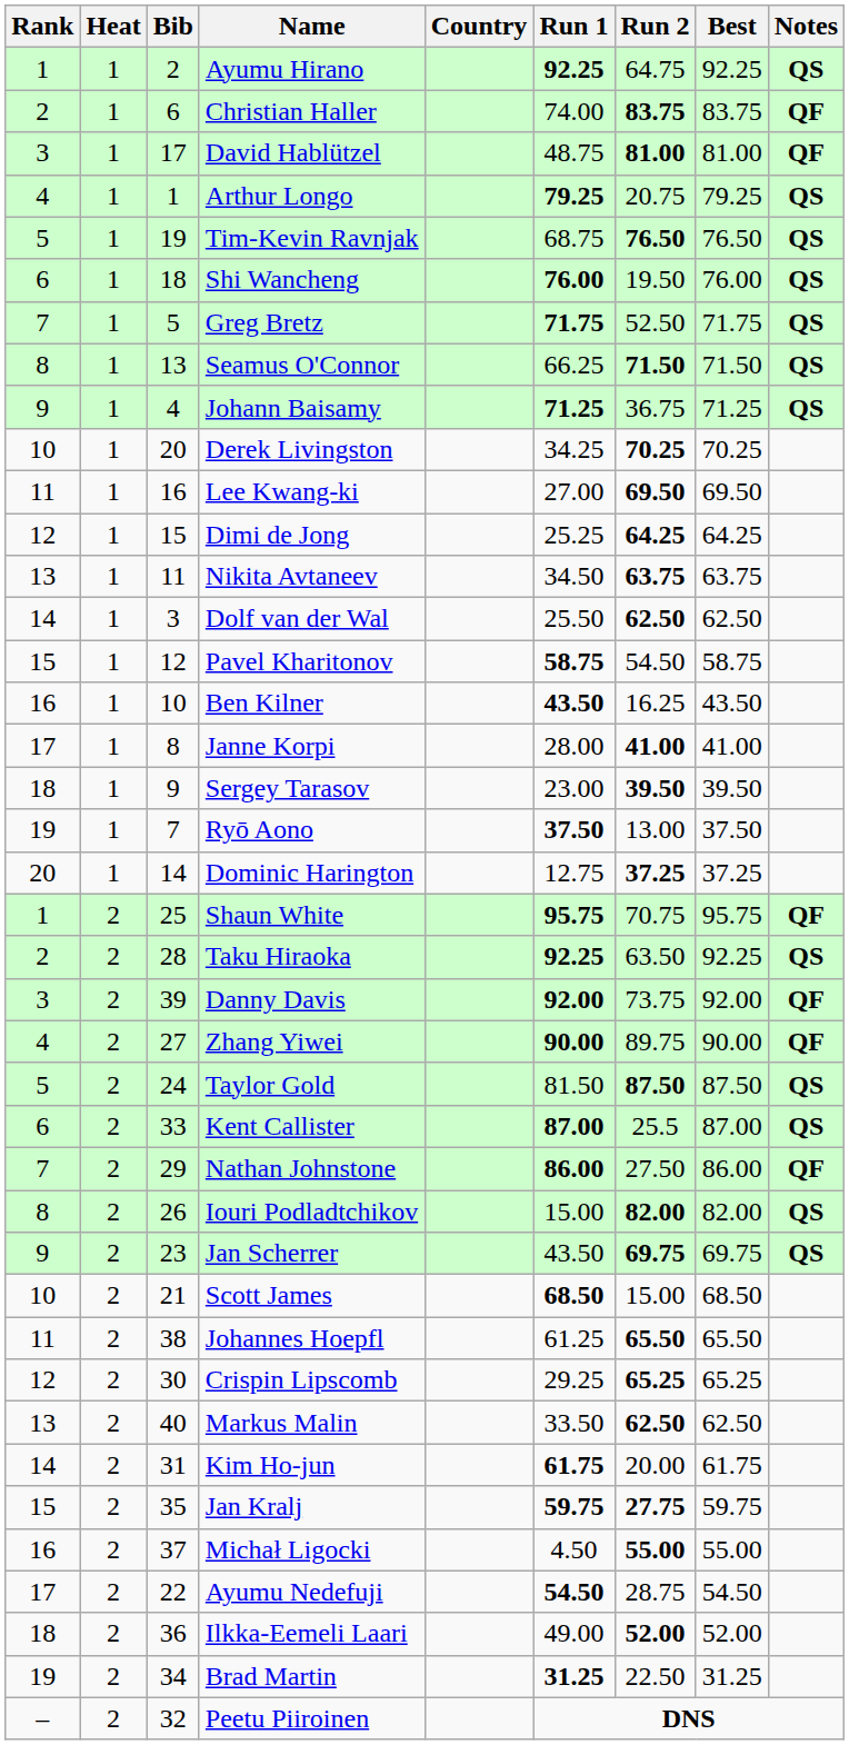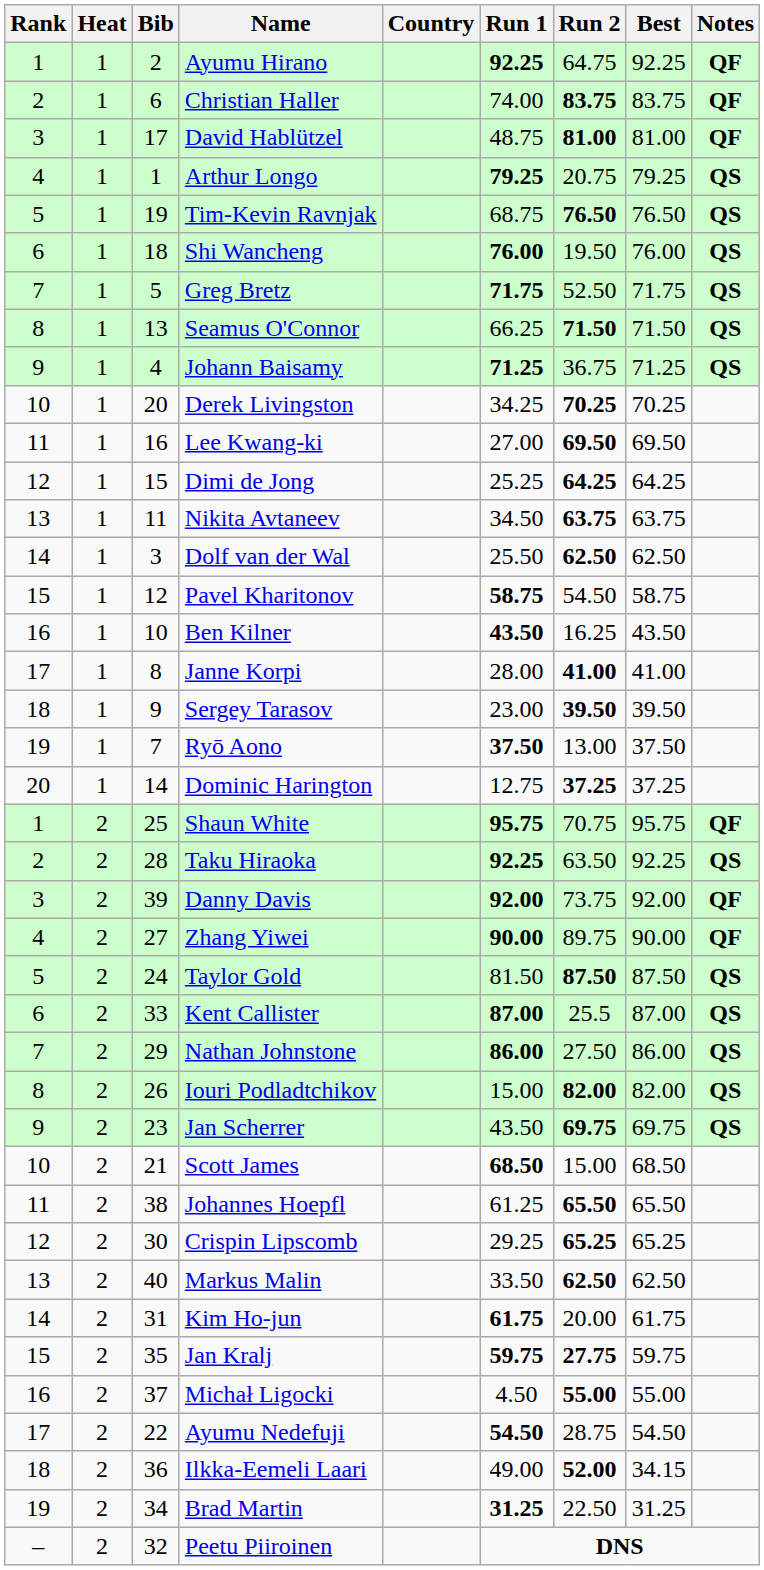Ayumu Hirano | Notes: QS -> QF
Nathan Johnstone | Notes: QF -> QS
Ilkka-Eemeli Laari | Best: 52.00 -> 34.15
